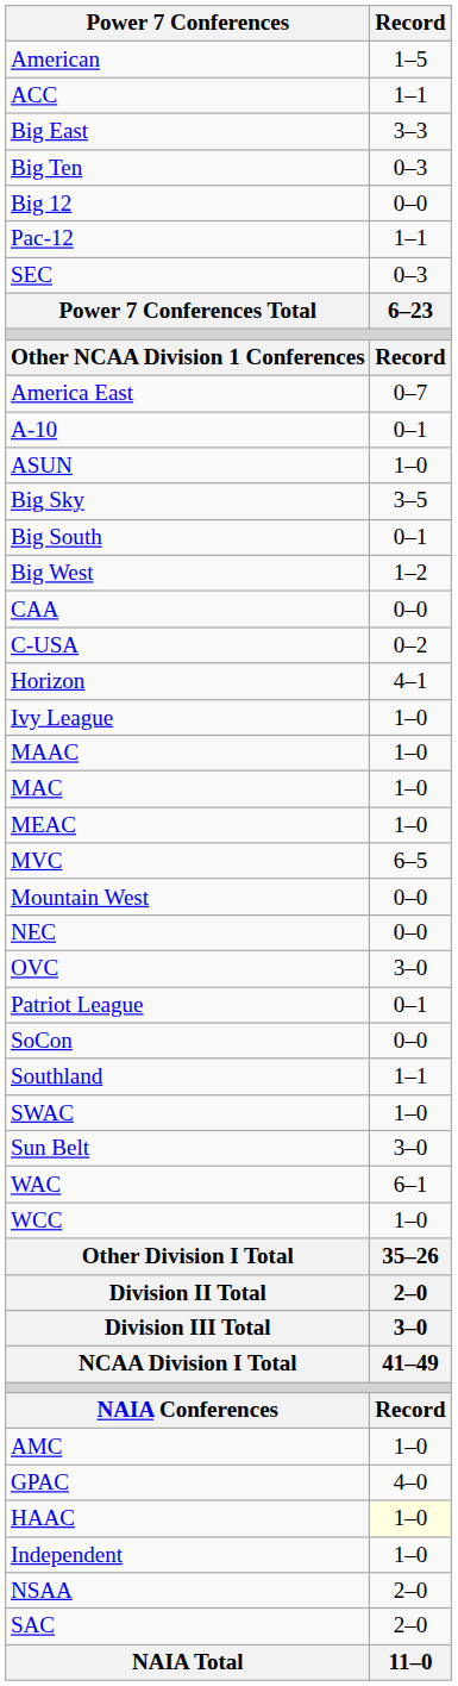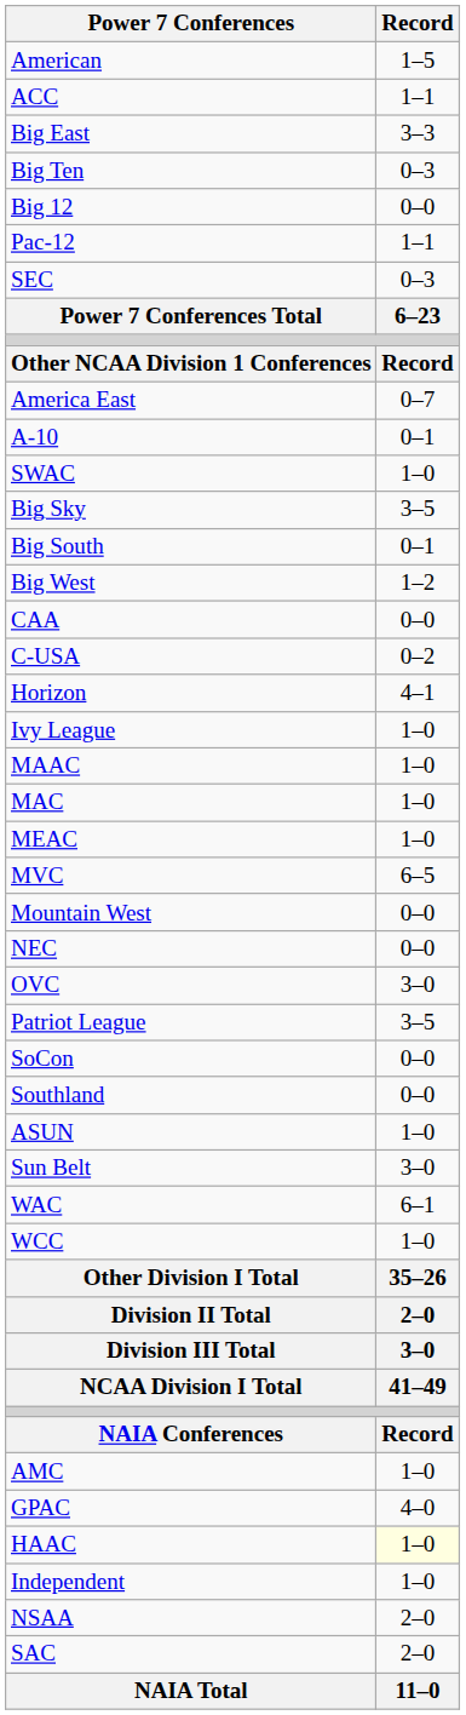rows swapped: ASUN <-> SWAC
Patriot League | Record: 0–1 -> 3–5
Southland | Record: 1–1 -> 0–0
